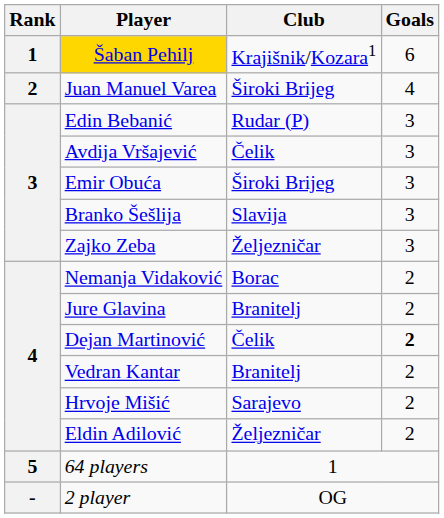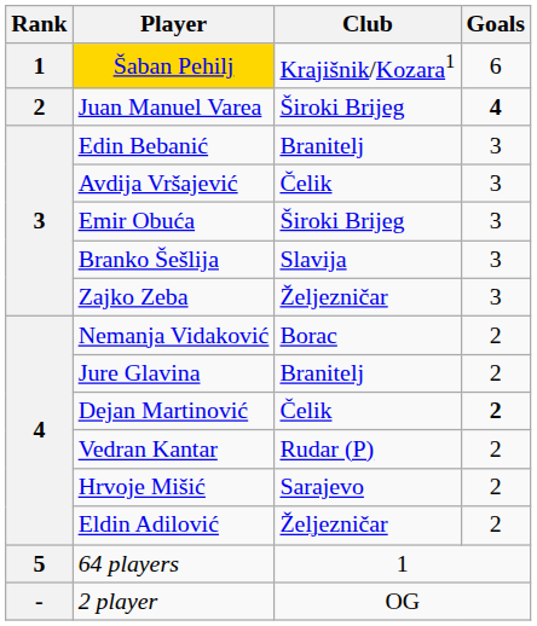Juan Manuel Varea | Goals: normal -> bold
Edin Bebanić | Club: Rudar (P) -> Branitelj
Vedran Kantar | Club: Branitelj -> Rudar (P)
